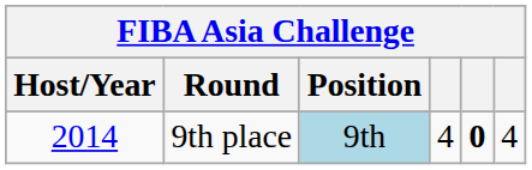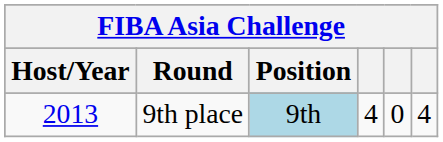9th place | Host/Year: 2014 -> 2013
9th place | column 5: bold -> normal
